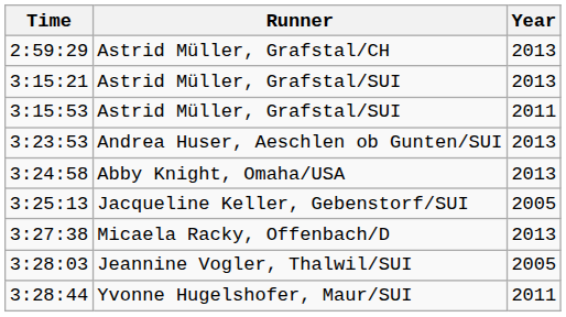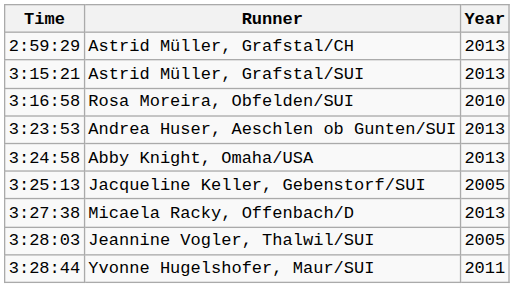- row: 3:15:53 | Astrid Müller, Grafstal/SUI | 2011
+ row: 3:16:58 | Rosa Moreira, Obfelden/SUI | 2010
